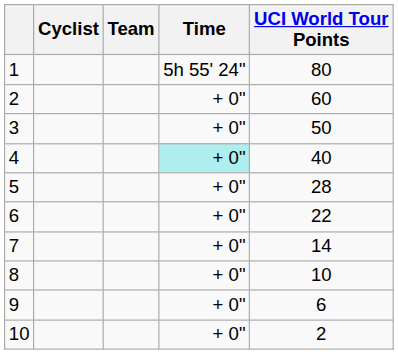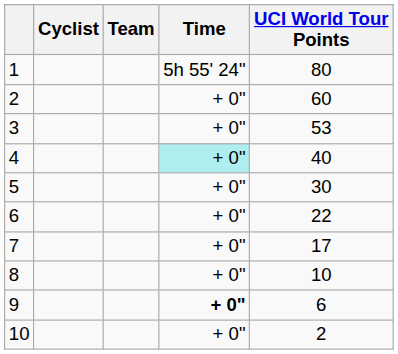3 | UCI World Tour Points: 50 -> 53
5 | UCI World Tour Points: 28 -> 30
7 | UCI World Tour Points: 14 -> 17
9 | Time: normal -> bold
